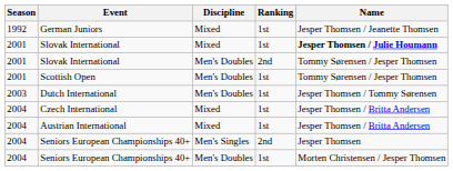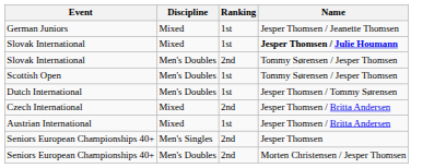- column: Season | 1992 | 2001 | 2001 | 2001 | 2003 | 2004 | 2004 | 2004 | 2004
Czech International | Ranking: 1st -> 2nd
Seniors European Championships 40+ / Men's Doubles | Ranking: 1st -> 2nd
